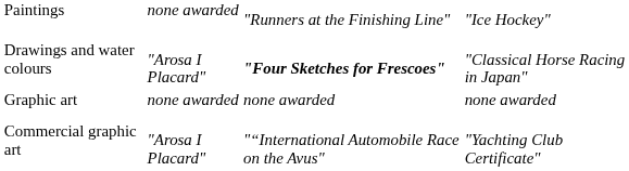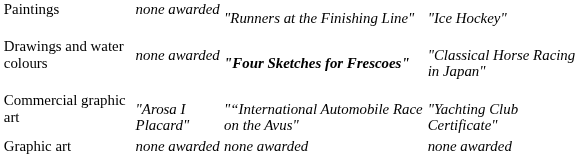Drawings and water colours | column 2: "Arosa I Placard" -> none awarded
rows swapped: Graphic art <-> Commercial graphic art
